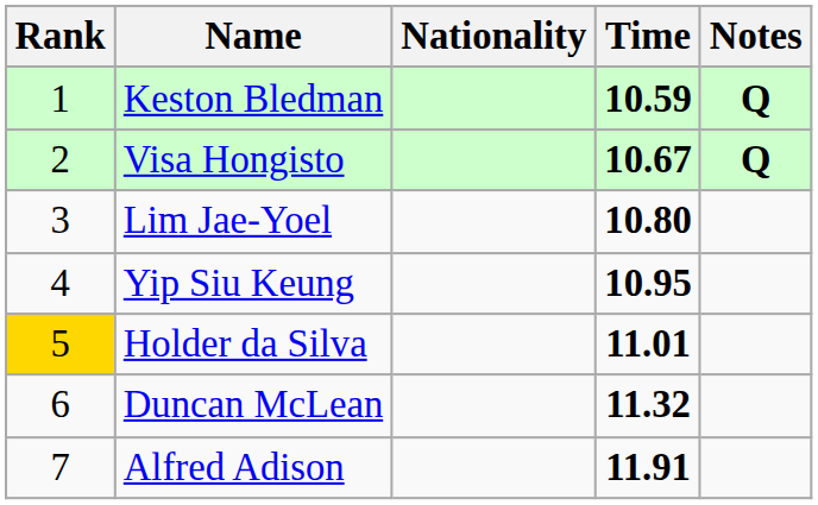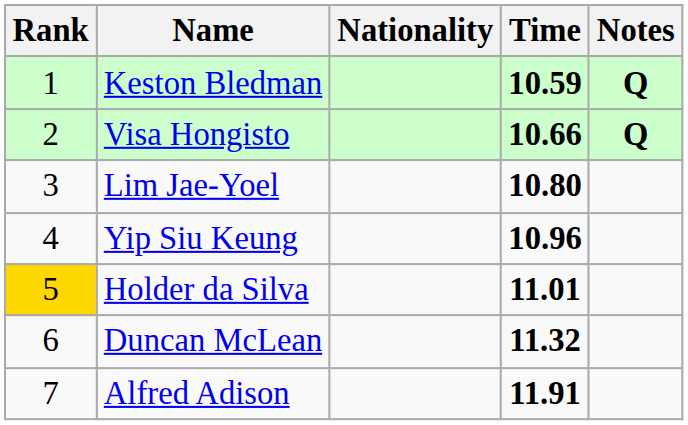Visa Hongisto | Time: 10.67 -> 10.66
Yip Siu Keung | Time: 10.95 -> 10.96
